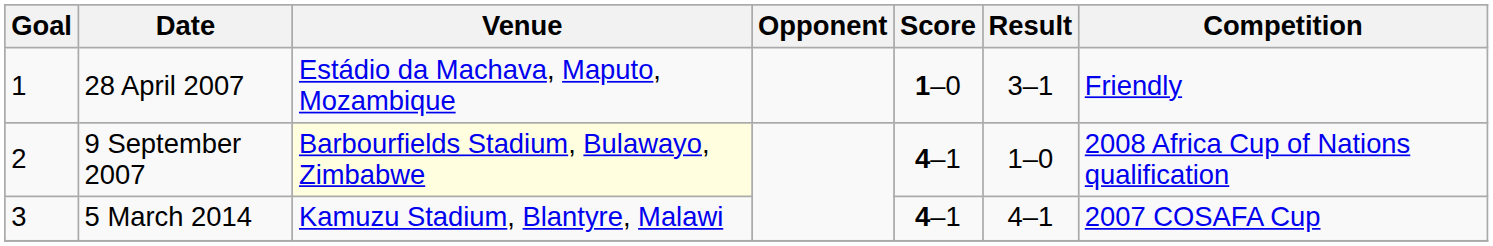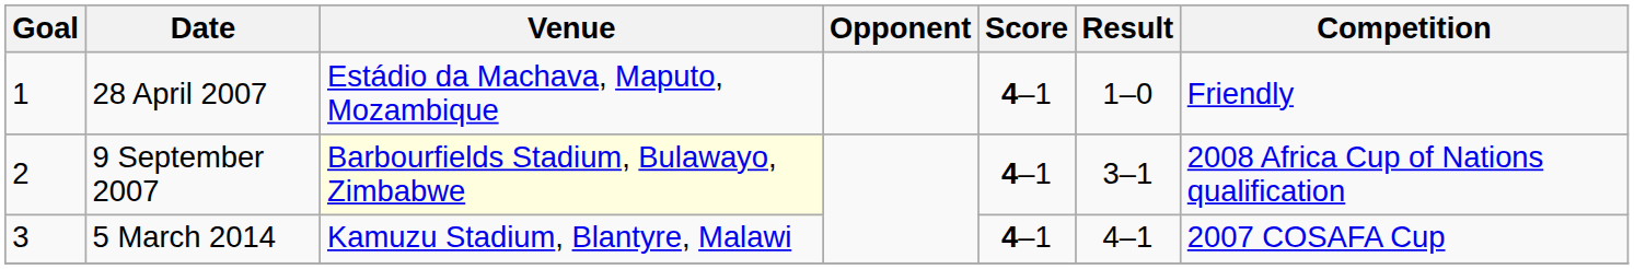28 April 2007 | Score: 1–0 -> 4–1
28 April 2007 | Result: 3–1 -> 1–0
9 September 2007 | Result: 1–0 -> 3–1
